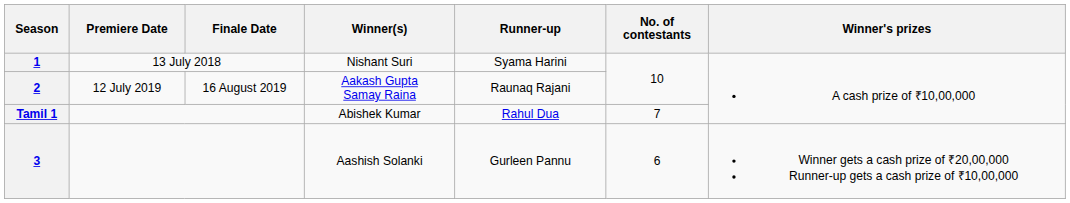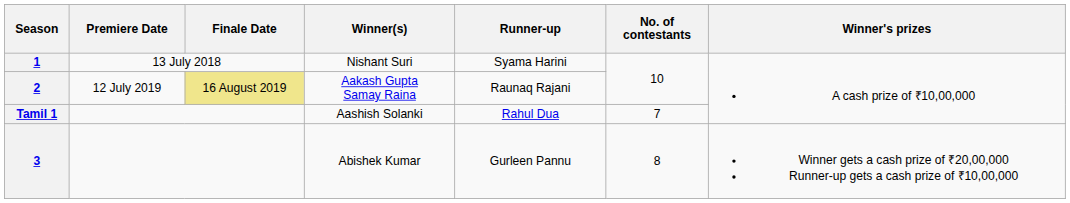2 | Finale Date: no background -> khaki background
Tamil 1 | Winner(s): Abishek Kumar -> Aashish Solanki
3 | Winner(s): Aashish Solanki -> Abishek Kumar
3 | No. of contestants: 6 -> 8
